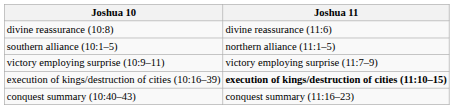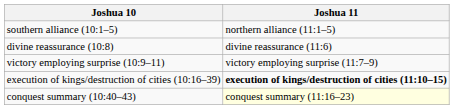rows swapped: southern alliance (10:1–5) <-> divine reassurance (10:8)
conquest summary (10:40–43) | Joshua 11: no background -> lightyellow background
